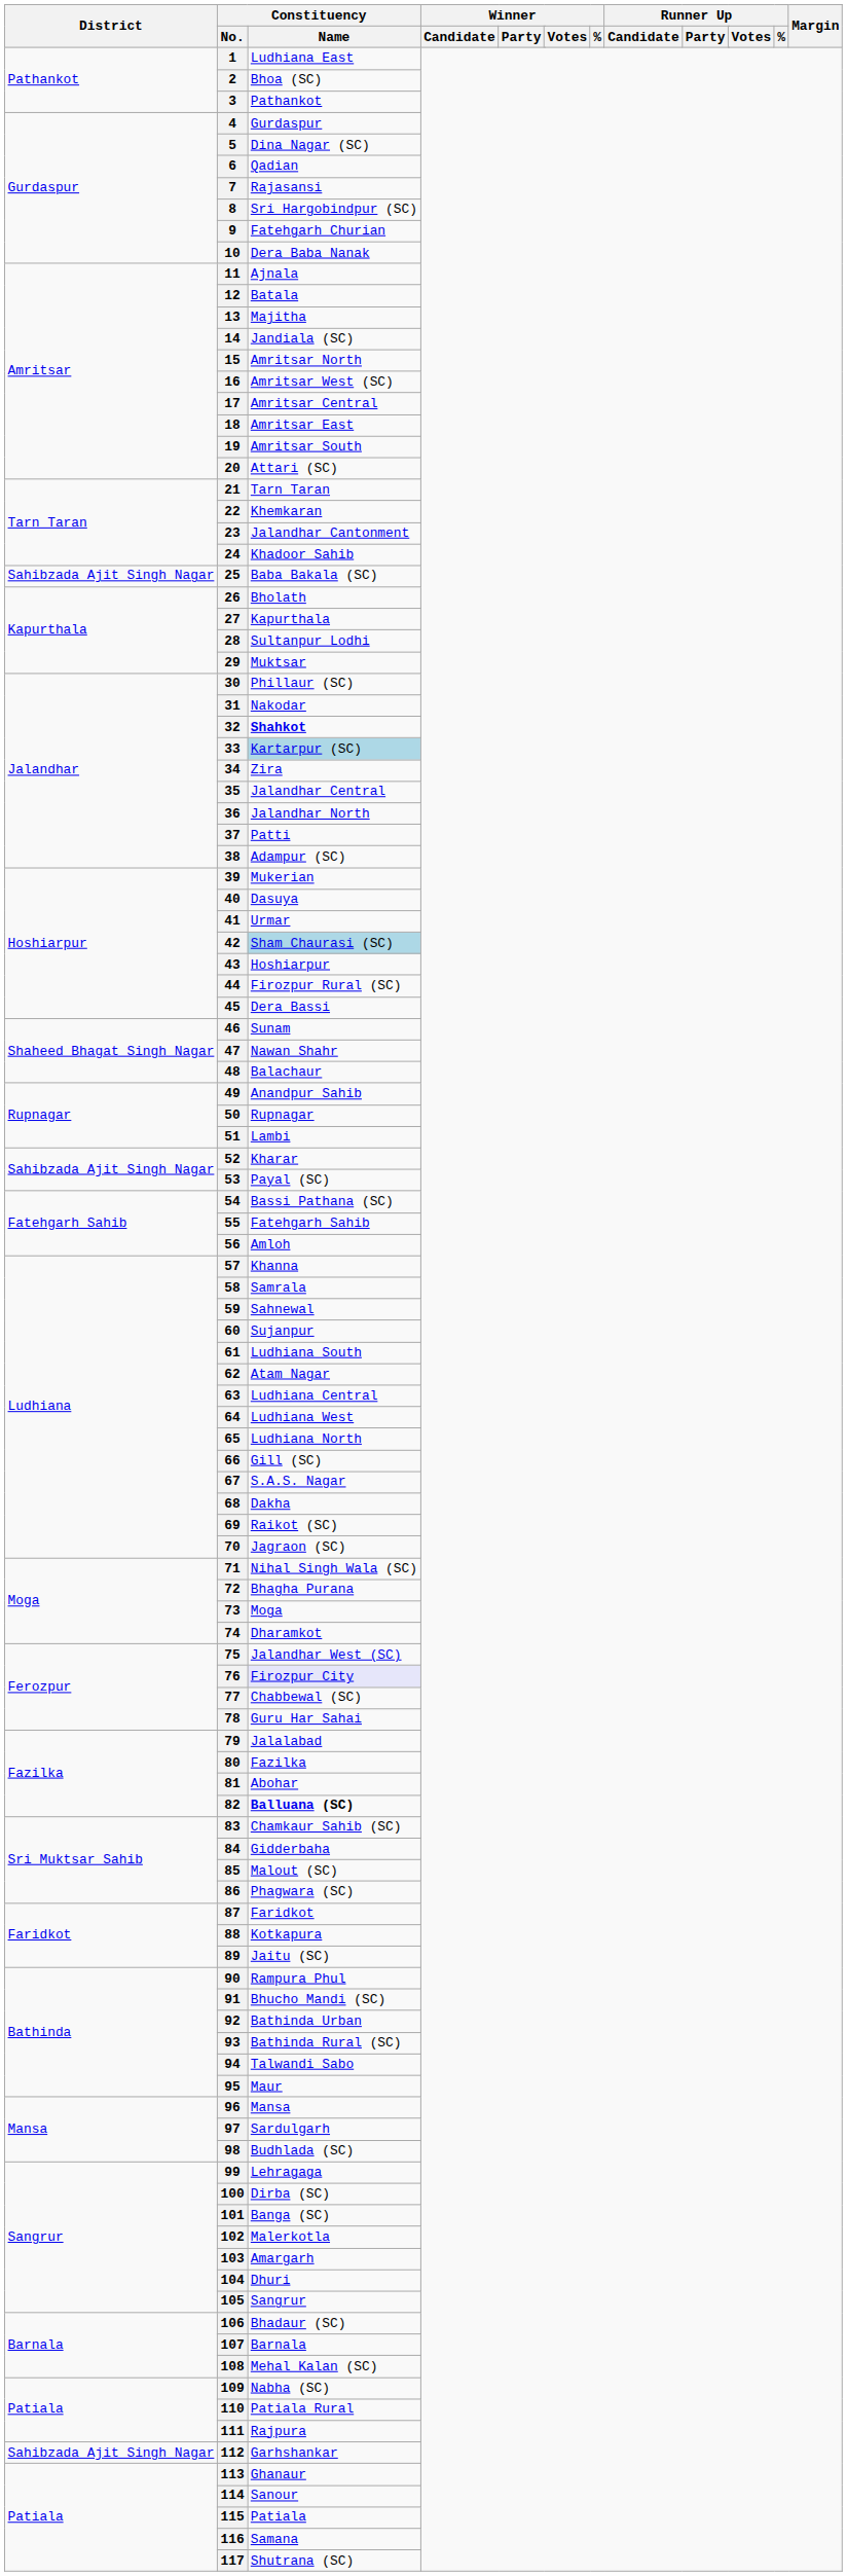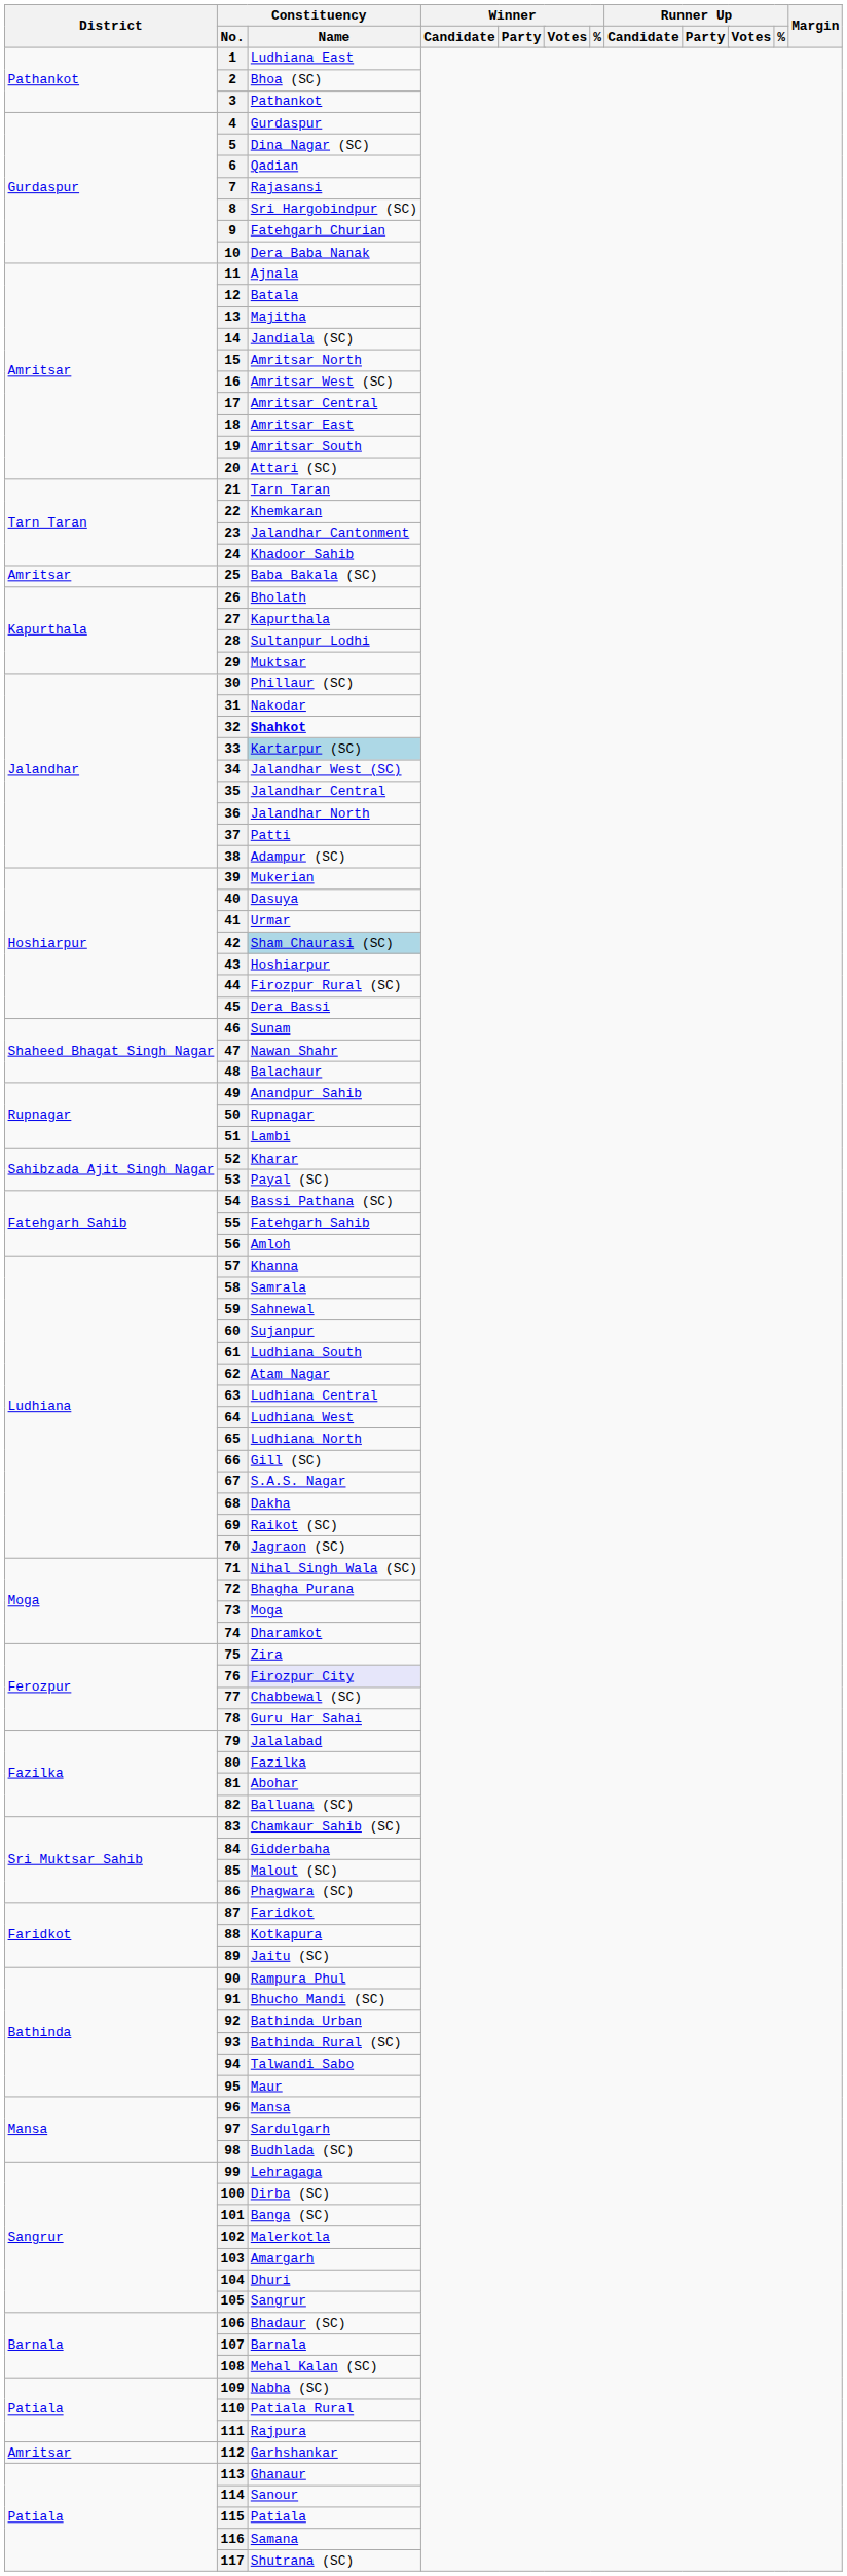25 | District: Sahibzada Ajit Singh Nagar -> Amritsar
34 | Constituency / Name: Zira -> Jalandhar West (SC)
75 | Constituency / Name: Jalandhar West (SC) -> Zira
82 | Constituency / Name: bold -> normal
112 | District: Sahibzada Ajit Singh Nagar -> Amritsar
